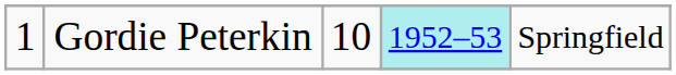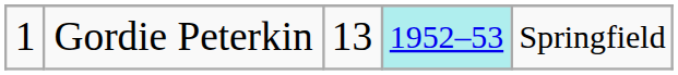Gordie Peterkin | column 3: 10 -> 13
